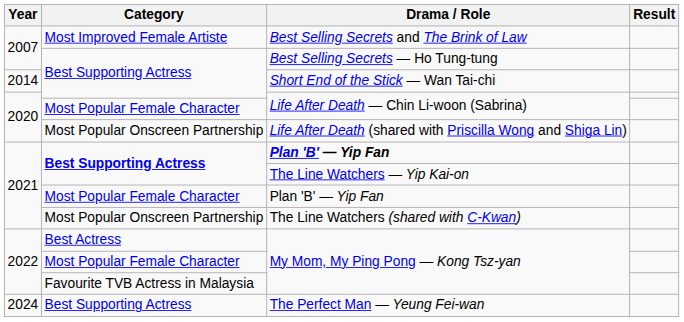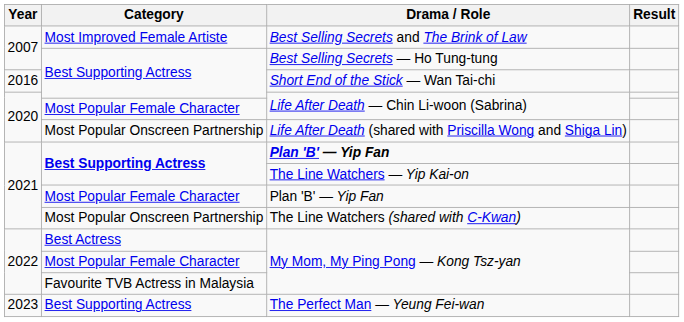Short End of the Stick — Wan Tai-chi | Year: 2014 -> 2016
The Perfect Man — Yeung Fei-wan | Year: 2024 -> 2023
